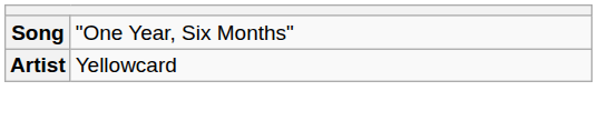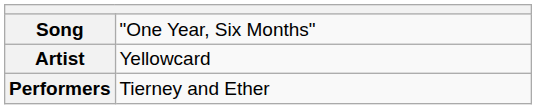+ row: Performers | Tierney and Ether
